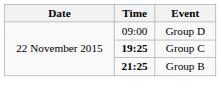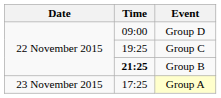Group C | Time: bold -> normal
+ row: 23 November 2015 | 17:25 | Group A
